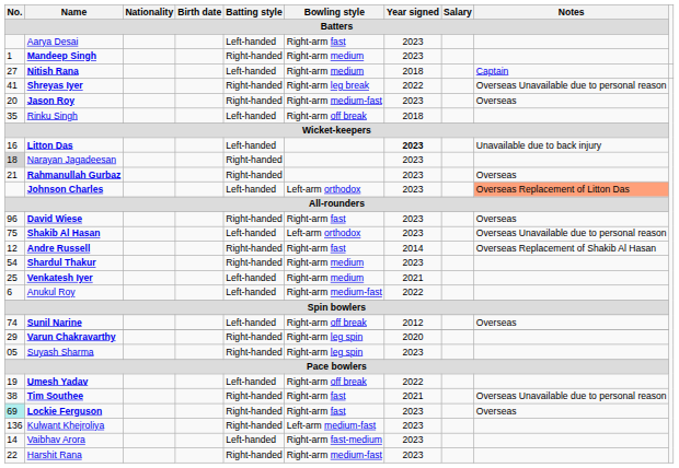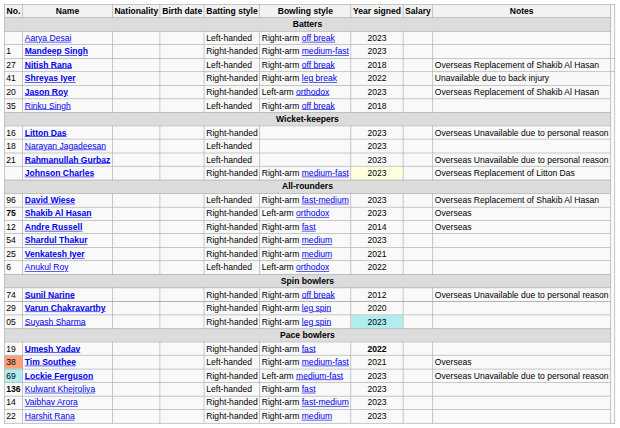Aarya Desai | Bowling style / Batters: Right-arm fast -> Right-arm off break
Mandeep Singh | Bowling style / Batters: Right-arm medium -> Right-arm medium-fast
Nitish Rana | Bowling style / Batters: Right-arm medium -> Right-arm off break
Nitish Rana | Notes / Batters: Captain -> Overseas Replacement of Shakib Al Hasan
Shreyas Iyer | Notes / Batters: Overseas Unavailable due to personal reason -> Unavailable due to back injury
Jason Roy | Bowling style / Batters: Right-arm medium-fast -> Left-arm orthodox
Jason Roy | Notes / Batters: Overseas -> Overseas Replacement of Shakib Al Hasan
Litton Das | Batting style / Batters: Left-handed -> Right-handed
Litton Das | Year signed / Batters: bold -> normal
Litton Das | Notes / Batters: Unavailable due to back injury -> Overseas Unavailable due to personal reason
Narayan Jagadeesan | No. / Batters: lightgrey background -> no background
Narayan Jagadeesan | Batting style / Batters: Right-handed -> Left-handed
Rahmanullah Gurbaz | Batting style / Batters: Right-handed -> Left-handed
Rahmanullah Gurbaz | Notes / Batters: Overseas -> Overseas Unavailable due to personal reason
Johnson Charles | Batting style / Batters: Left-handed -> Right-handed
Johnson Charles | Bowling style / Batters: Left-arm orthodox -> Right-arm medium-fast
Johnson Charles | Year signed / Batters: no background -> lightyellow background
Johnson Charles | Notes / Batters: lightsalmon background -> no background
David Wiese | Batting style / Batters: Right-handed -> Left-handed
David Wiese | Bowling style / Batters: Right-arm fast -> Right-arm fast-medium
David Wiese | Notes / Batters: Overseas -> Overseas Replacement of Shakib Al Hasan
Shakib Al Hasan | No. / Batters: normal -> bold
Shakib Al Hasan | Batting style / Batters: Left-handed -> Right-handed
Shakib Al Hasan | Notes / Batters: Overseas Unavailable due to personal reason -> Overseas
Andre Russell | Notes / Batters: Overseas Replacement of Shakib Al Hasan -> Overseas
Venkatesh Iyer | Batting style / Batters: Left-handed -> Right-handed
Anukul Roy | Bowling style / Batters: Right-arm medium-fast -> Left-arm orthodox
Sunil Narine | Batting style / Batters: Left-handed -> Right-handed
Sunil Narine | Notes / Batters: Overseas -> Overseas Unavailable due to personal reason
Suyash Sharma | Year signed / Batters: no background -> paleturquoise background
Umesh Yadav | Batting style / Batters: Left-handed -> Right-handed
Umesh Yadav | Bowling style / Batters: Right-arm off break -> Right-arm fast
Umesh Yadav | Year signed / Batters: normal -> bold
Tim Southee | No. / Batters: no background -> lightsalmon background
Tim Southee | Batting style / Batters: Right-handed -> Left-handed
Tim Southee | Bowling style / Batters: Right-arm fast -> Right-arm medium-fast
Tim Southee | Notes / Batters: Overseas Unavailable due to personal reason -> Overseas
Lockie Ferguson | Bowling style / Batters: Right-arm fast -> Left-arm medium-fast
Lockie Ferguson | Notes / Batters: Overseas -> Overseas Unavailable due to personal reason
Kulwant Khejroliya | No. / Batters: normal -> bold
Kulwant Khejroliya | Batting style / Batters: Right-handed -> Left-handed
Kulwant Khejroliya | Bowling style / Batters: Left-arm medium-fast -> Right-arm fast
Vaibhav Arora | Batting style / Batters: Left-handed -> Right-handed
Harshit Rana | Bowling style / Batters: Right-arm medium-fast -> Right-arm medium
